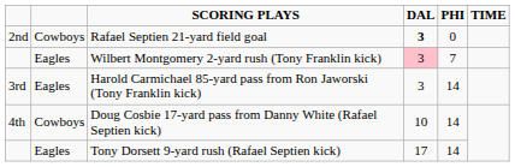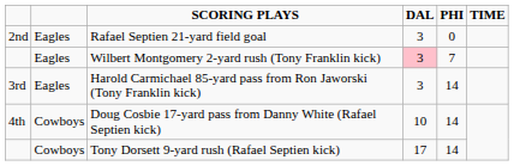Rafael Septien 21-yard field goal | column 2: Cowboys -> Eagles
Rafael Septien 21-yard field goal | DAL: bold -> normal
Tony Dorsett 9-yard rush (Rafael Septien kick) | column 2: Eagles -> Cowboys
